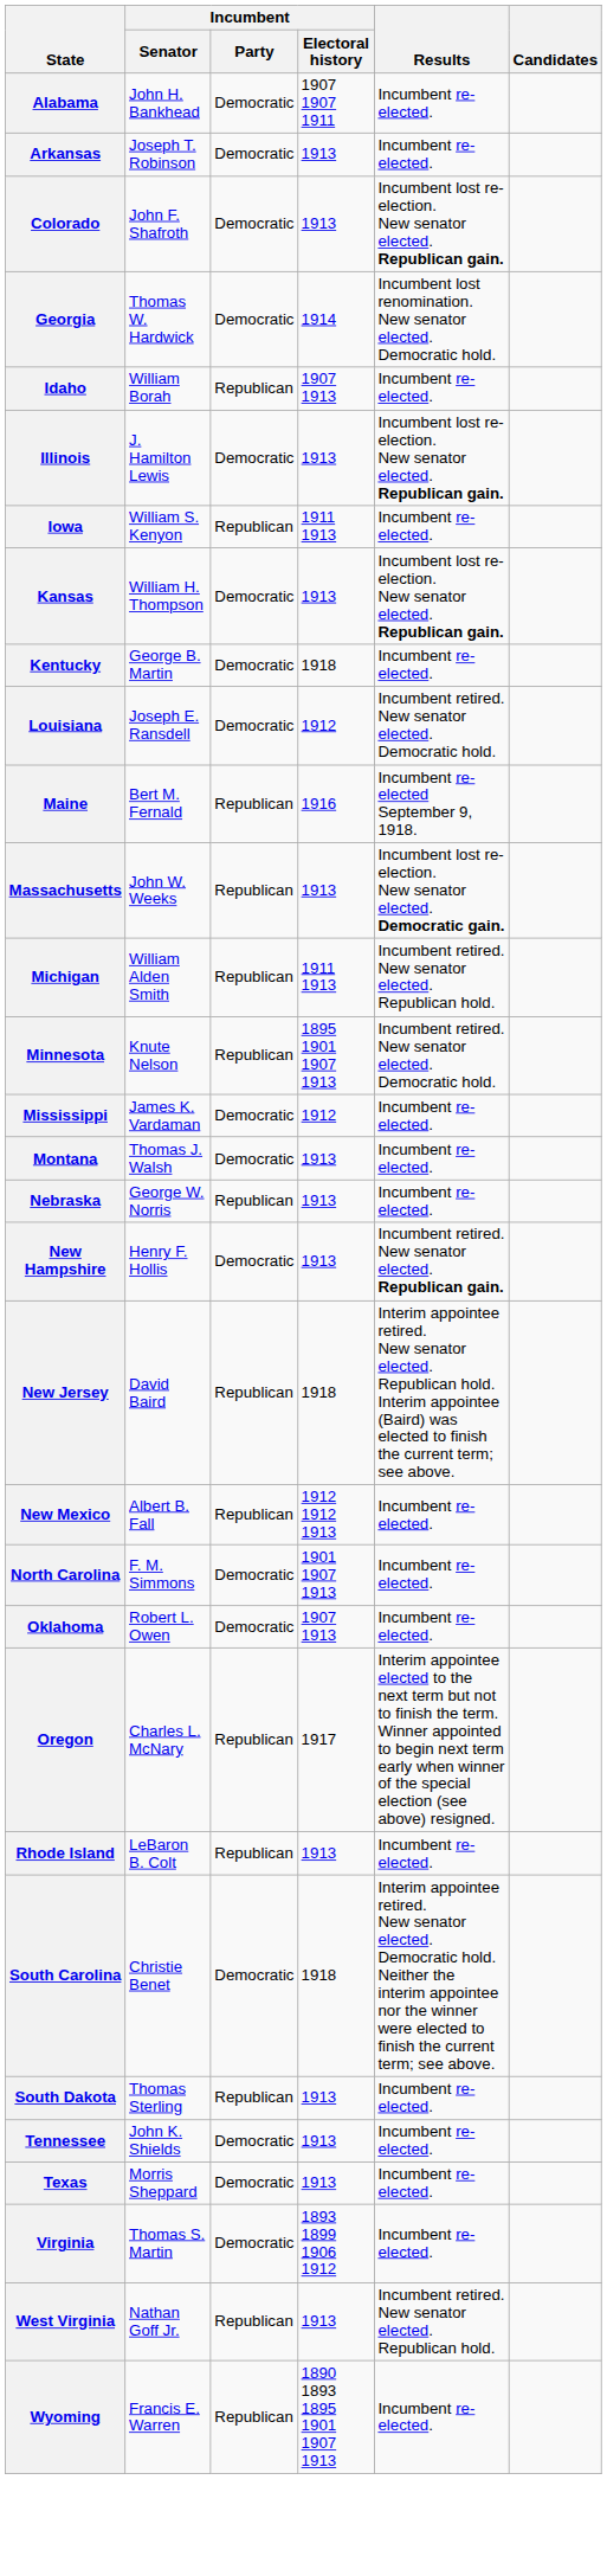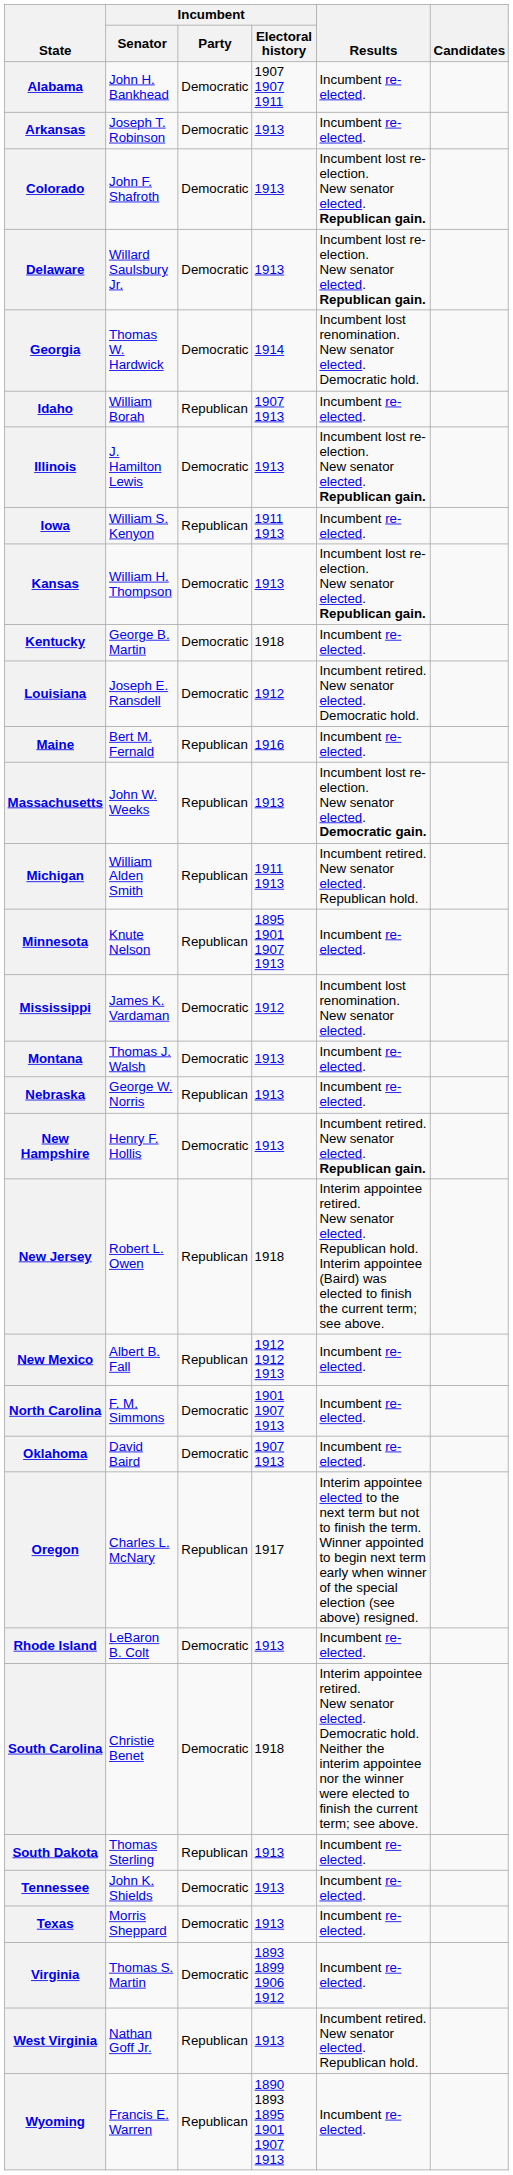+ row: Delaware | Willard Saulsbury Jr. | Democratic | 1913 | Incumbent lost re-election. New senator elected. Republican gain.
Maine | Results: Incumbent re-elected September 9, 1918. -> Incumbent re-elected.
Minnesota | Results: Incumbent retired. New senator elected. Democratic hold. -> Incumbent re-elected.
Mississippi | Results: Incumbent re-elected. -> Incumbent lost renomination. New senator elected.
New Jersey | Incumbent / Senator: David Baird -> Robert L. Owen
Oklahoma | Incumbent / Senator: Robert L. Owen -> David Baird
Rhode Island | Incumbent / Party: Republican -> Democratic
